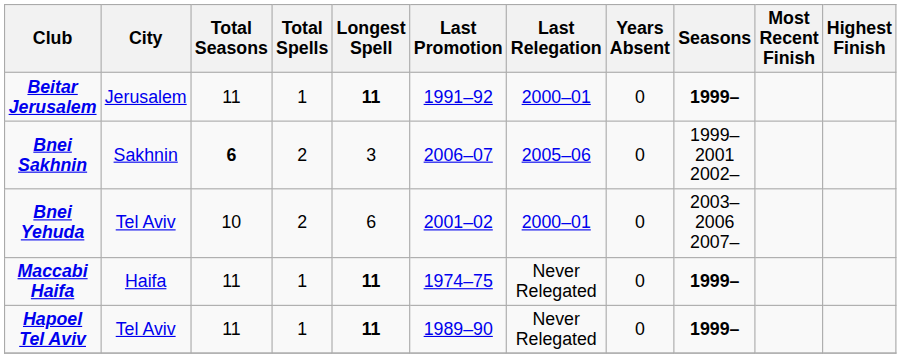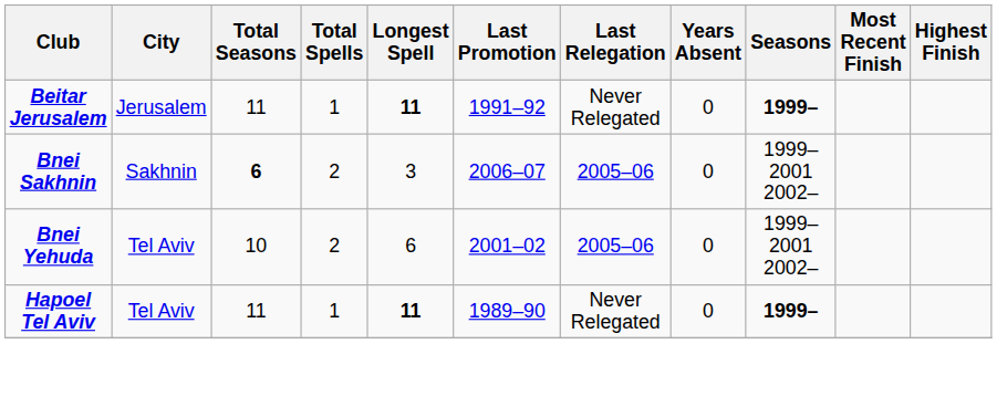Beitar Jerusalem | Last Relegation: 2000–01 -> Never Relegated
Bnei Yehuda | Last Relegation: 2000–01 -> 2005–06
Bnei Yehuda | Seasons: 2003–2006 2007– -> 1999–2001 2002–
- row: Maccabi Haifa | Haifa | 11 | 1 | 11 | 1974–75 | Never Relegated | 0 | 1999–
